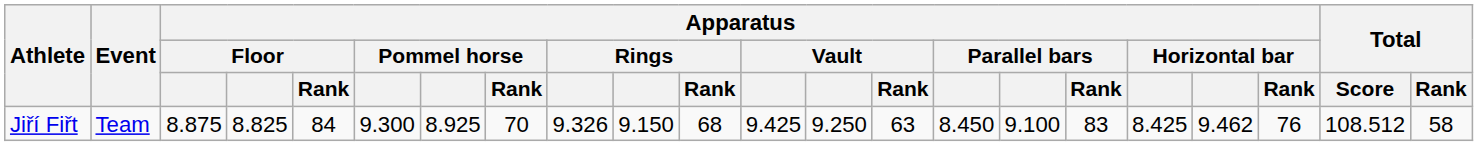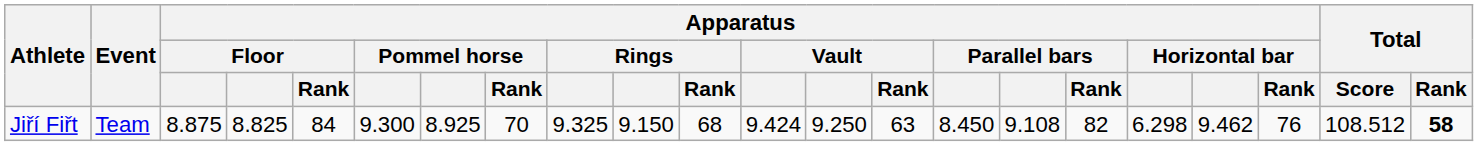Jiří Fiřt | column 9: 9.326 -> 9.325
Jiří Fiřt | column 12: 9.425 -> 9.424
Jiří Fiřt | column 16: 9.100 -> 9.108
Jiří Fiřt | Apparatus / Parallel bars / Rank: 83 -> 82
Jiří Fiřt | column 18: 8.425 -> 6.298
Jiří Fiřt | Total / Rank: normal -> bold
